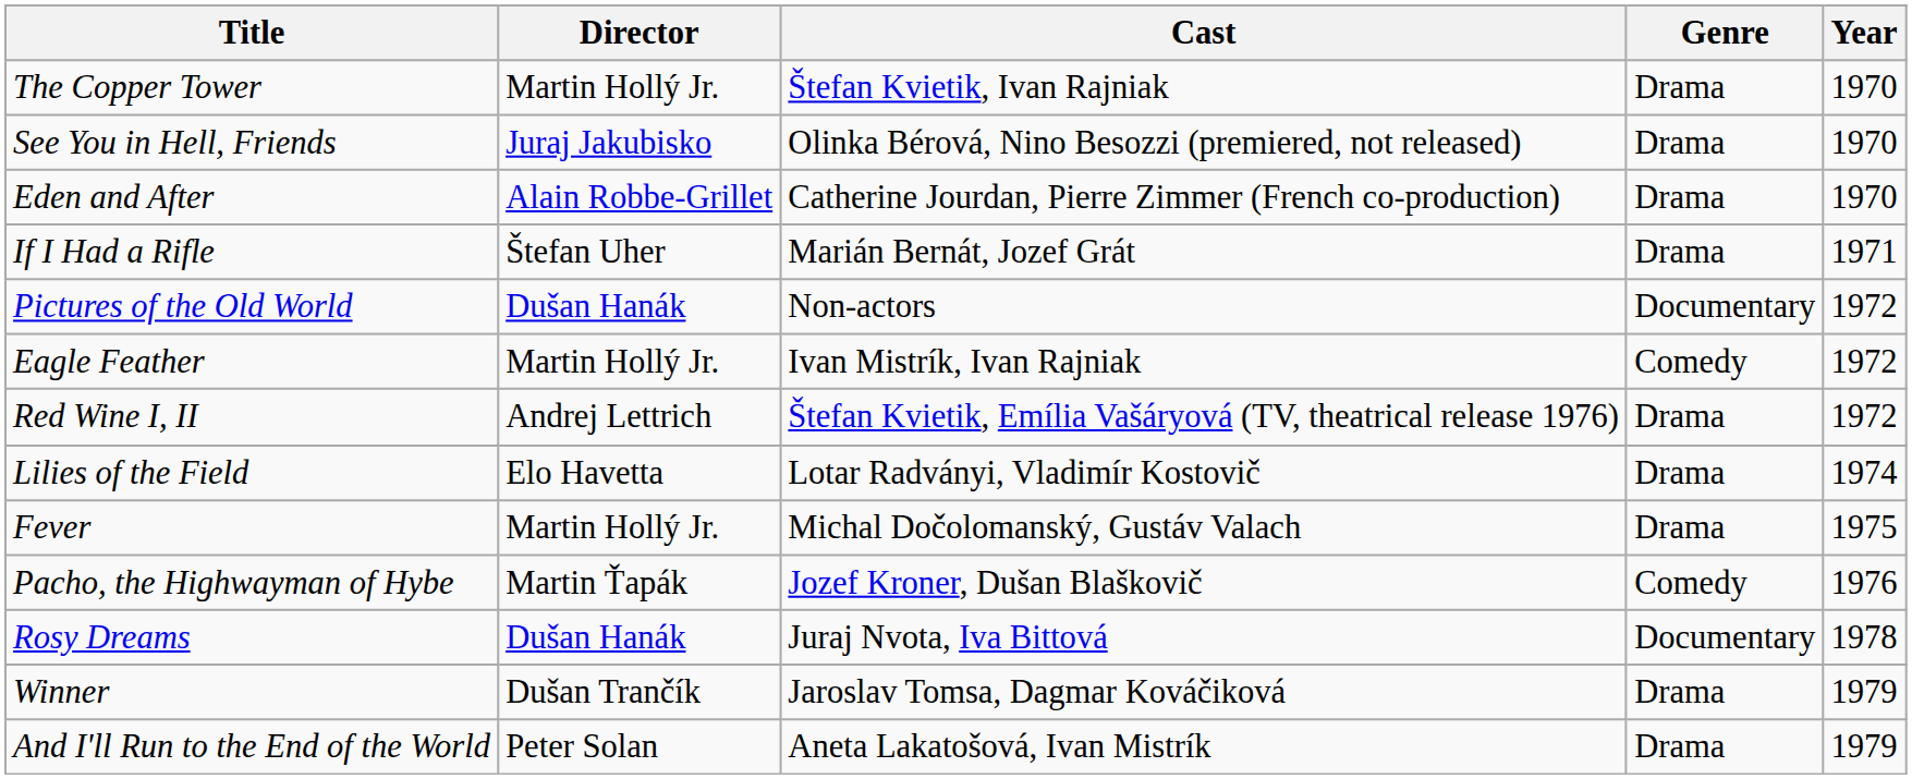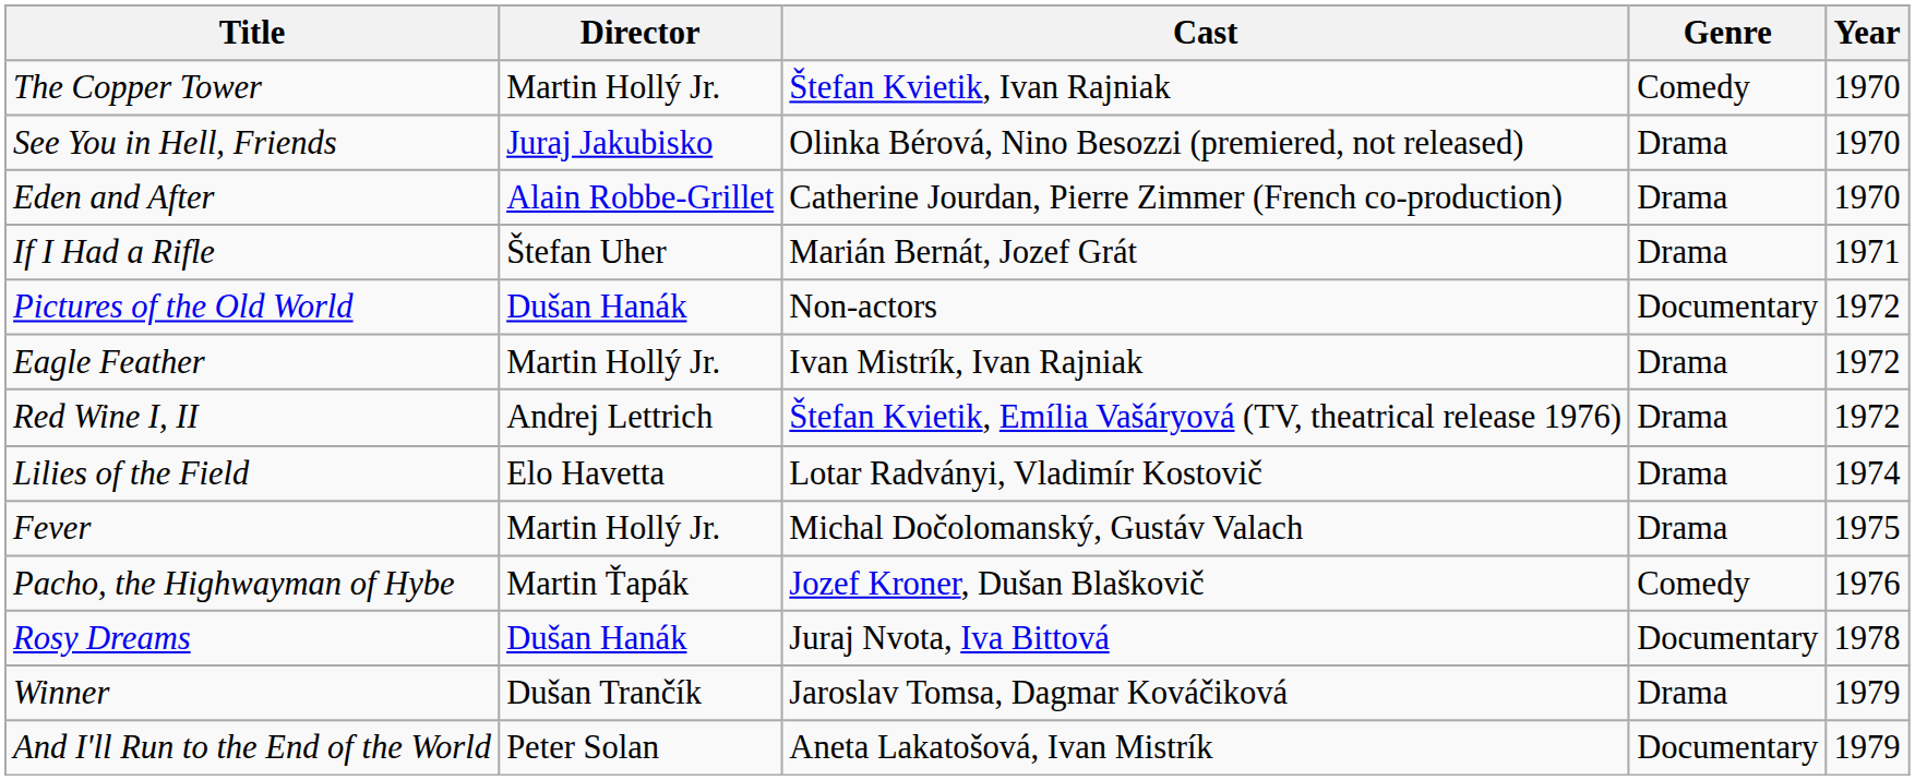The Copper Tower | Genre: Drama -> Comedy
Eagle Feather | Genre: Comedy -> Drama
And I'll Run to the End of the World | Genre: Drama -> Documentary
